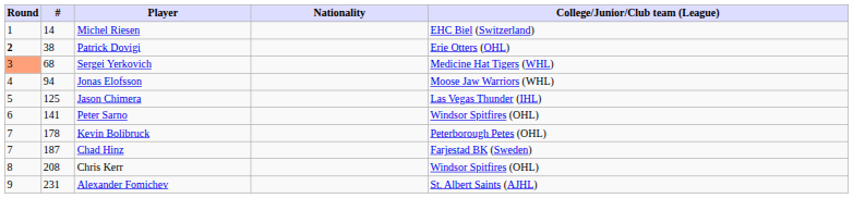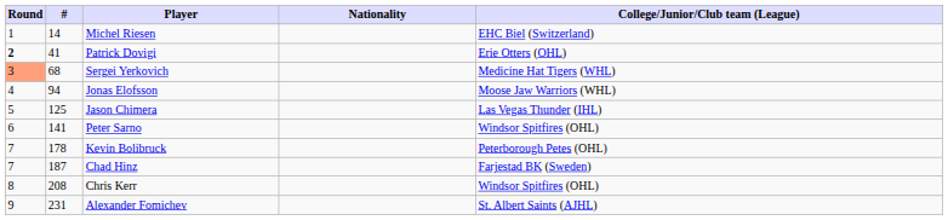Patrick Dovigi | #: 38 -> 41
